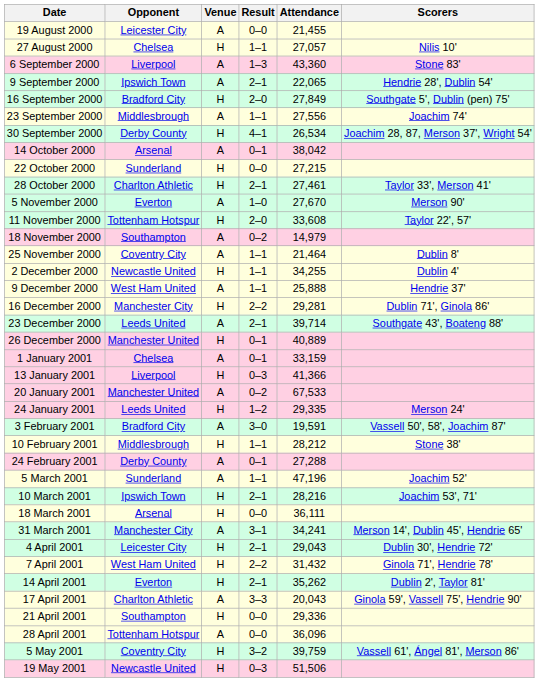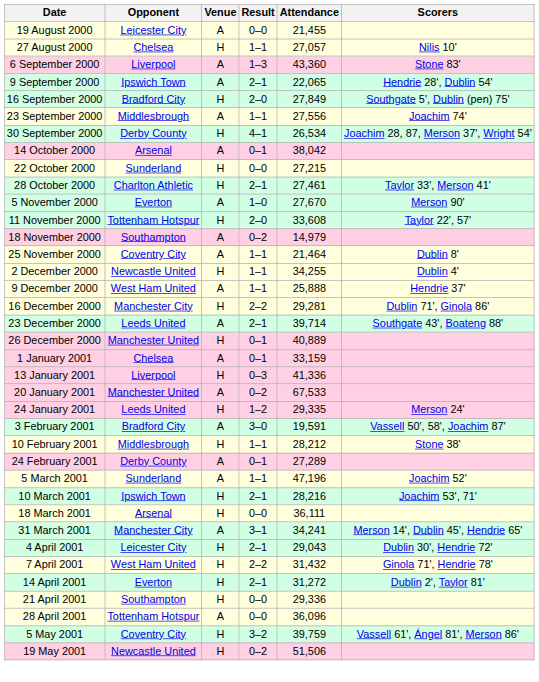13 January 2001 | Attendance: 41,366 -> 41,336
24 February 2001 | Attendance: 27,288 -> 27,289
14 April 2001 | Attendance: 35,262 -> 31,272
- row: 17 April 2001 | Charlton Athletic | A | 3–3 | 20,043 | Ginola 59', Vassell 75', Hendrie 90'
19 May 2001 | Result: 0–3 -> 0–2
